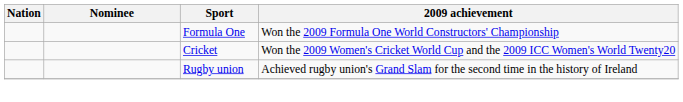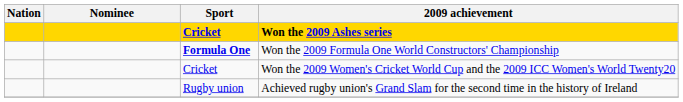+ row: Cricket | Won the 2009 Ashes series
Won the 2009 Formula One World Constructors' Championship | Sport: normal -> bold
